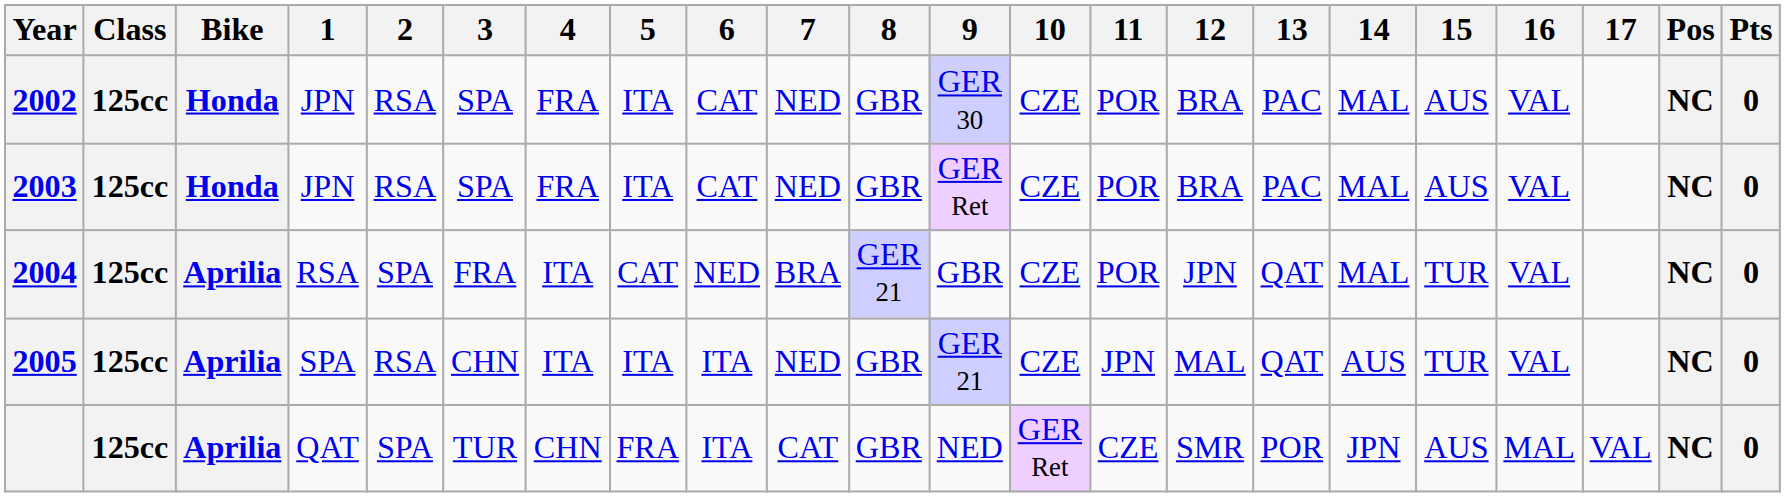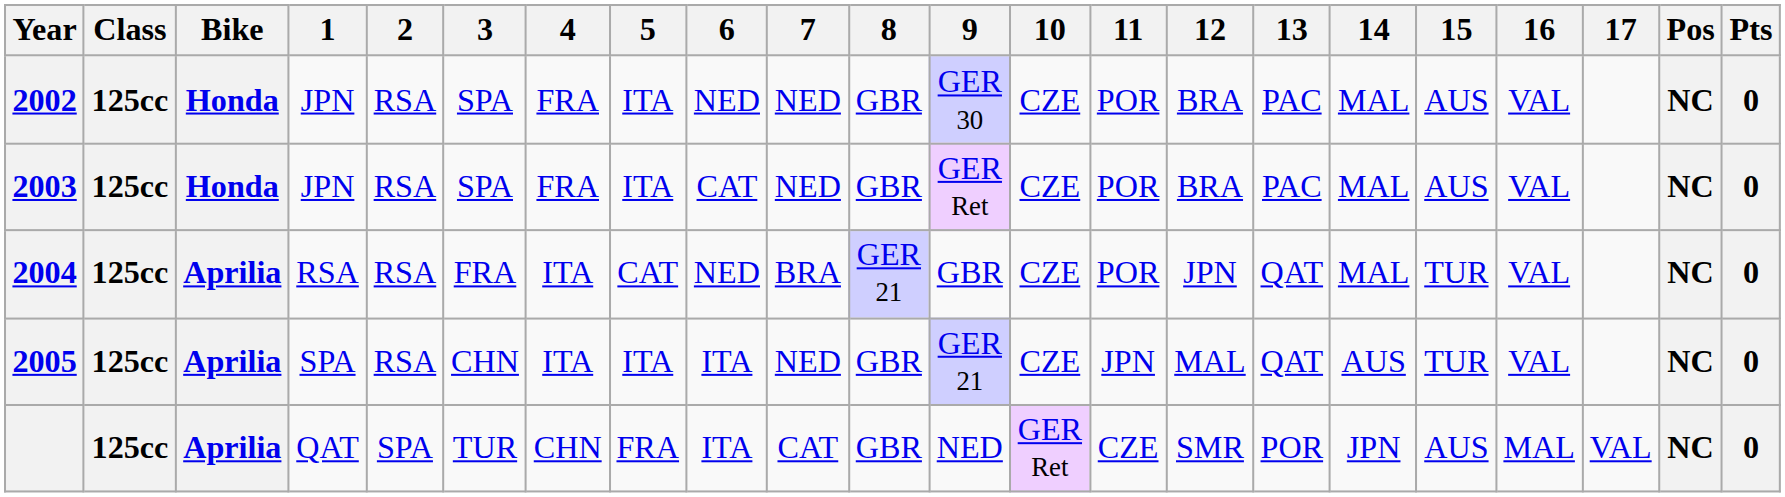2002 | 6: CAT -> NED
2004 | 2: SPA -> RSA
